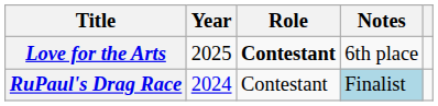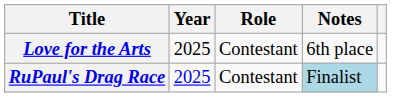Love for the Arts | Role: bold -> normal
RuPaul's Drag Race | Year: 2024 -> 2025
